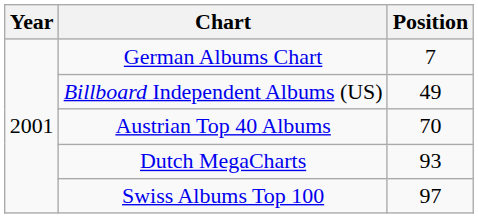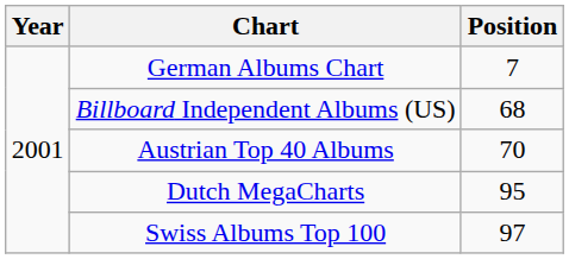Billboard Independent Albums (US) | Position: 49 -> 68
Dutch MegaCharts | Position: 93 -> 95
